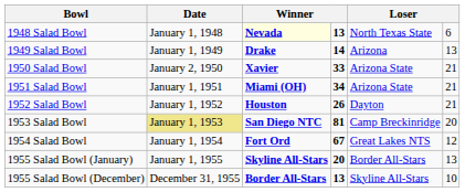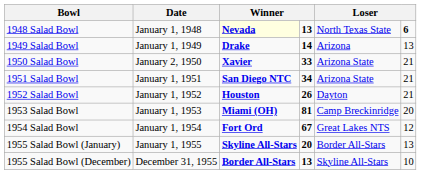1948 Salad Bowl | column 6: normal -> bold
1951 Salad Bowl | column 3: Miami (OH) -> San Diego NTC
1953 Salad Bowl | Date: khaki background -> no background
1953 Salad Bowl | column 3: San Diego NTC -> Miami (OH)
